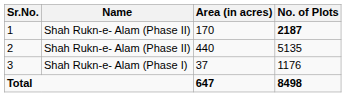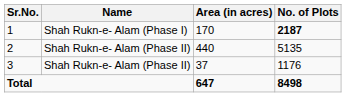1 | Name: Shah Rukn-e- Alam (Phase II) -> Shah Rukn-e- Alam (Phase I)
3 | Name: Shah Rukn-e- Alam (Phase I) -> Shah Rukn-e- Alam (Phase II)
